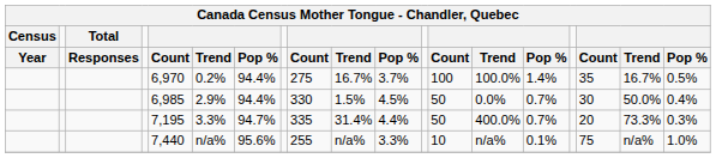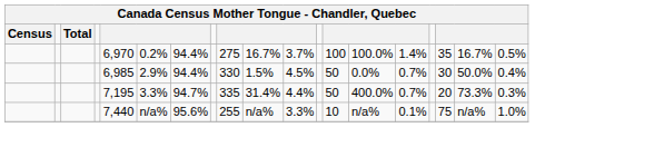- row: Year | Responses | Count | Trend | Pop % | Count | Trend | Pop % | Count | Trend | Pop % | Count | Trend | Pop %
